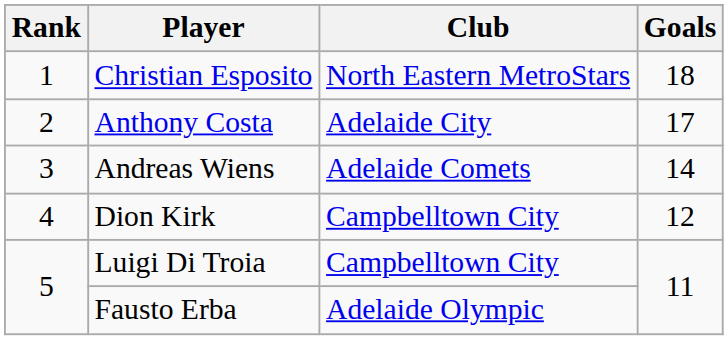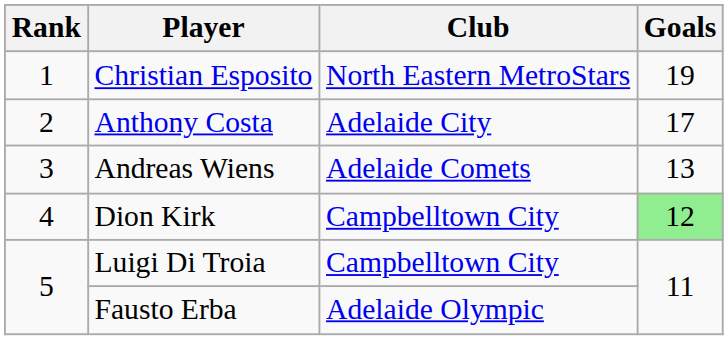Christian Esposito | Goals: 18 -> 19
Andreas Wiens | Goals: 14 -> 13
Dion Kirk | Goals: no background -> lightgreen background
